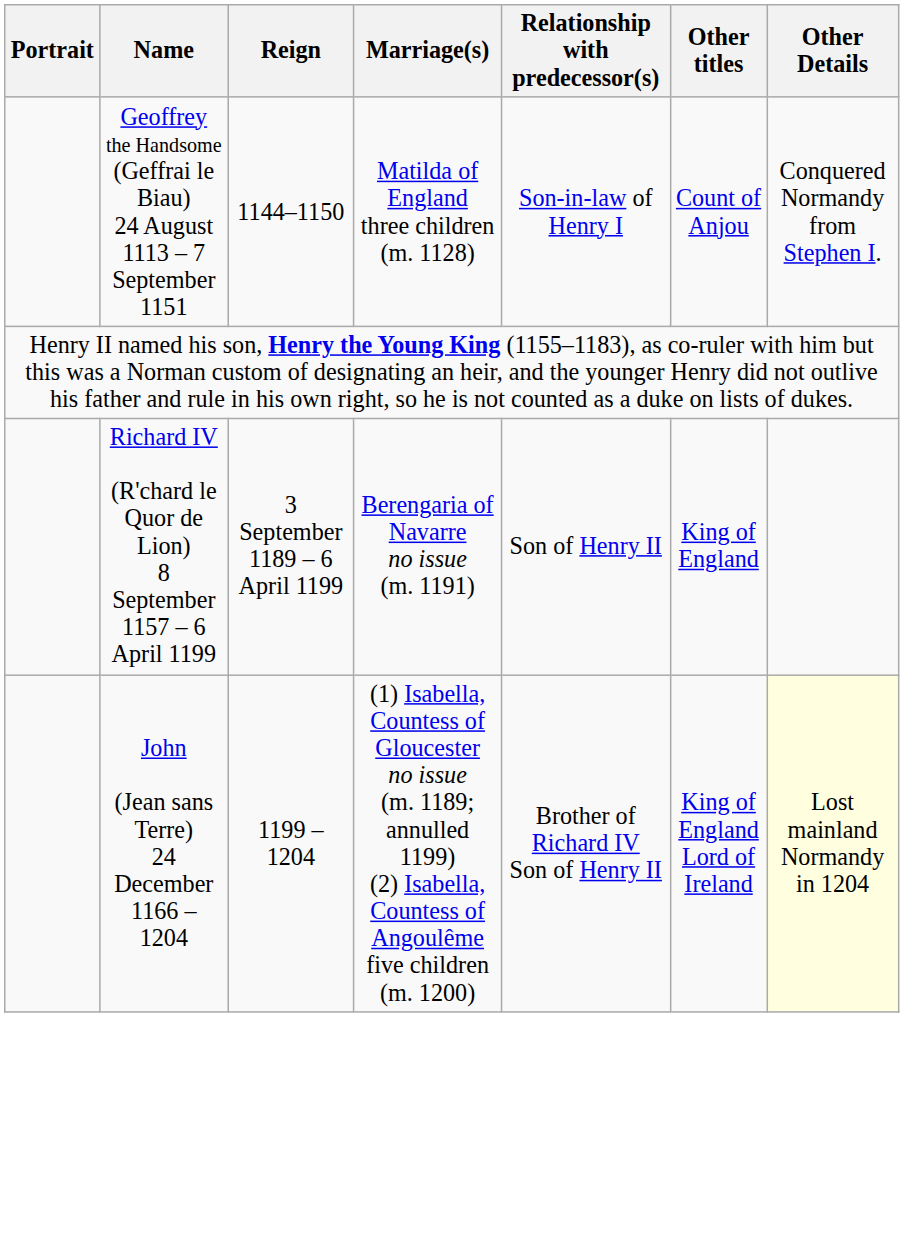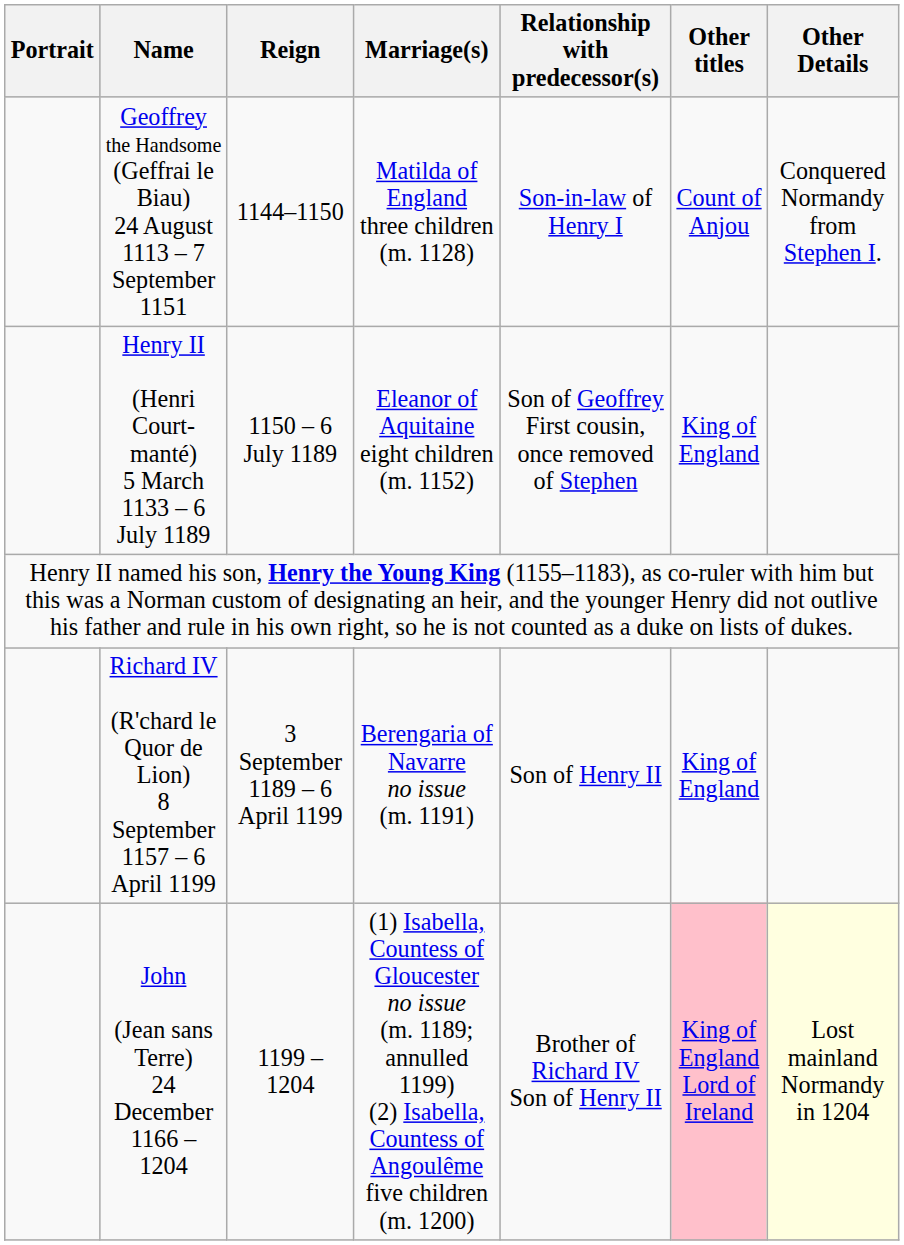+ row: Henry II (Henri Court-manté) 5 March 1133 – 6 July 1189 | 1150 – 6 July 1189 | Eleanor of Aquitaine eight children (m. 1152) | Son of Geoffrey First cousin, once removed of Stephen | King of England
John (Jean sans Terre) 24 December 1166 – 1204 | Other titles: no background -> pink background
